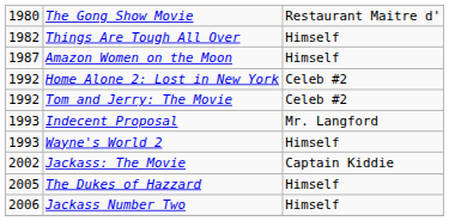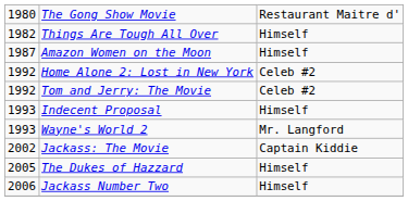Indecent Proposal | column 3: Mr. Langford -> Himself
Wayne's World 2 | column 3: Himself -> Mr. Langford
